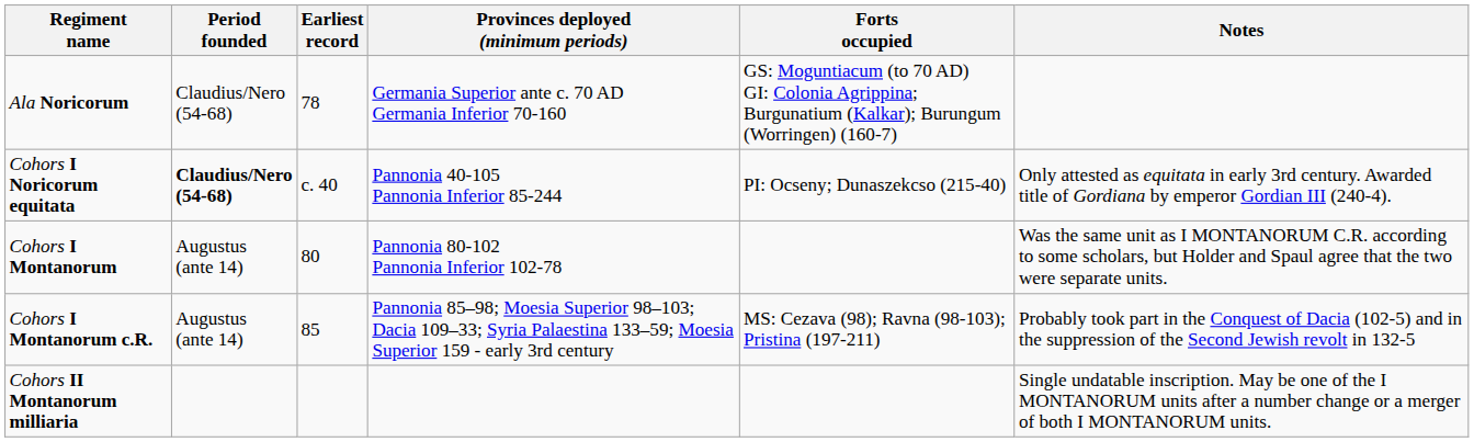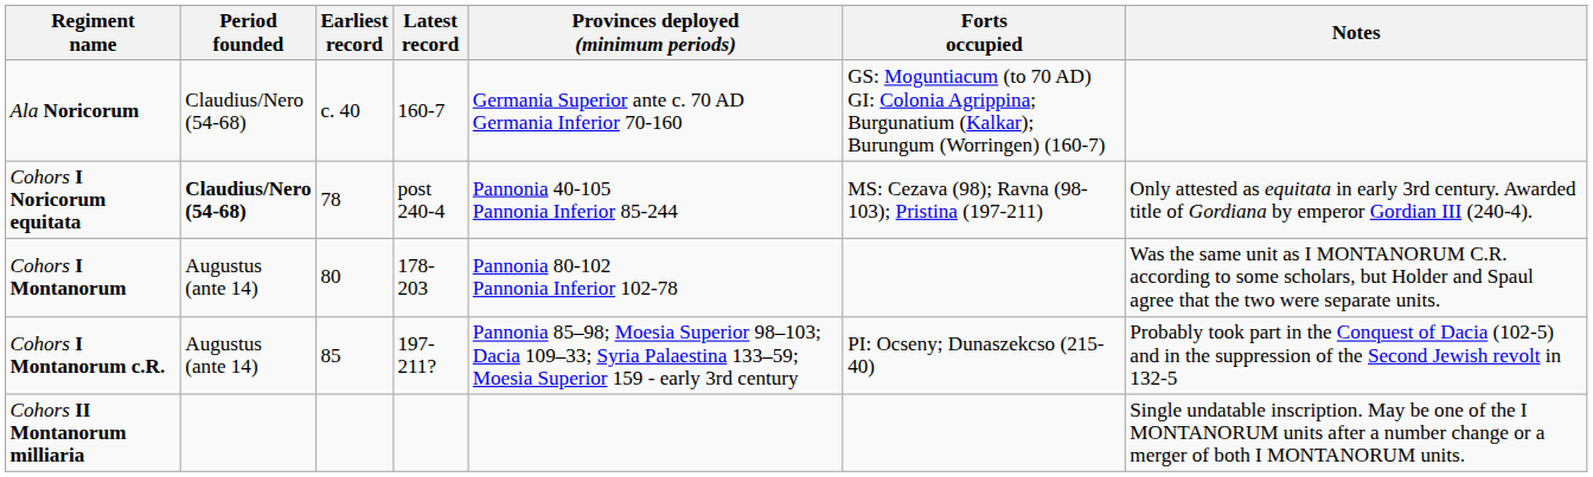+ column: Latest record | 160-7 | post 240-4 | 178-203 | 197-211?
Ala Noricorum | Earliest record: 78 -> c. 40
Cohors I Noricorum equitata | Earliest record: c. 40 -> 78
Cohors I Noricorum equitata | Forts occupied: PI: Ocseny; Dunaszekcso (215-40) -> MS: Cezava (98); Ravna (98-103); Pristina (197-211)
Cohors I Montanorum c.R. | Forts occupied: MS: Cezava (98); Ravna (98-103); Pristina (197-211) -> PI: Ocseny; Dunaszekcso (215-40)
